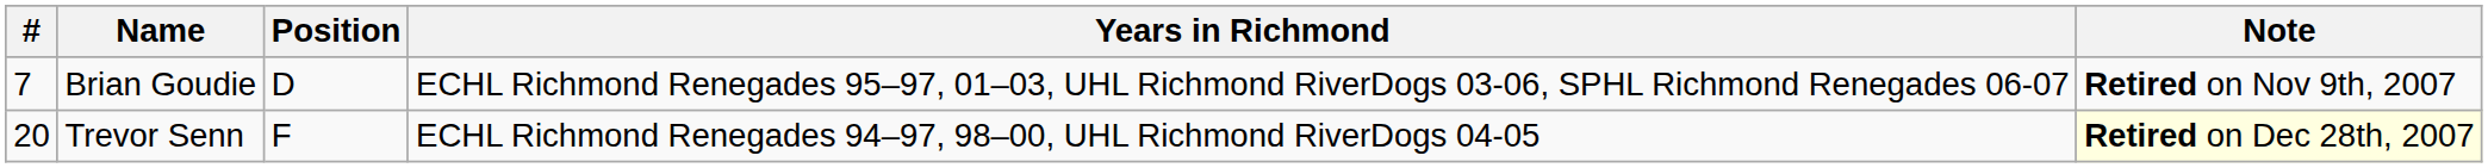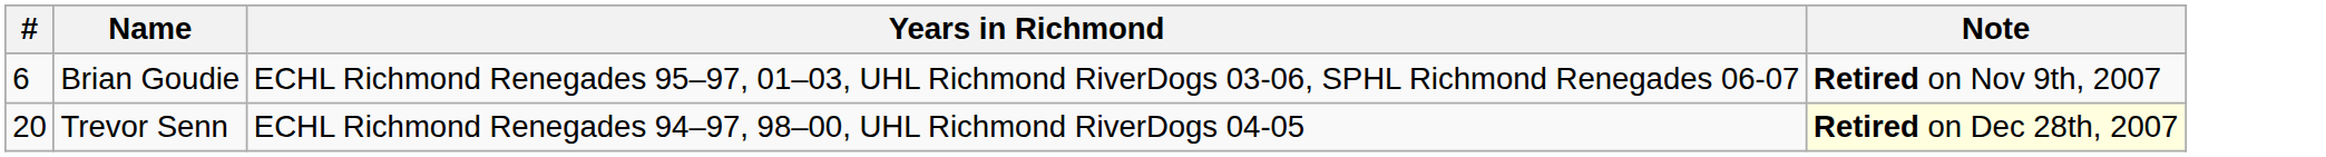- column: Position | D | F
Brian Goudie | #: 7 -> 6
